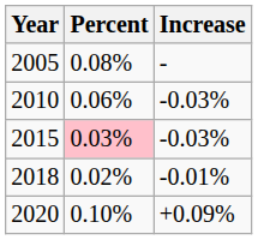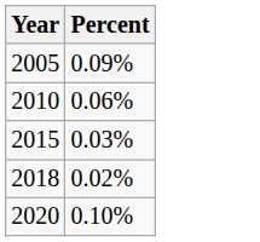- column: Increase | - | -0.03% | -0.03% | -0.01% | +0.09%
2005 | Percent: 0.08% -> 0.09%
2015 | Percent: pink background -> no background
